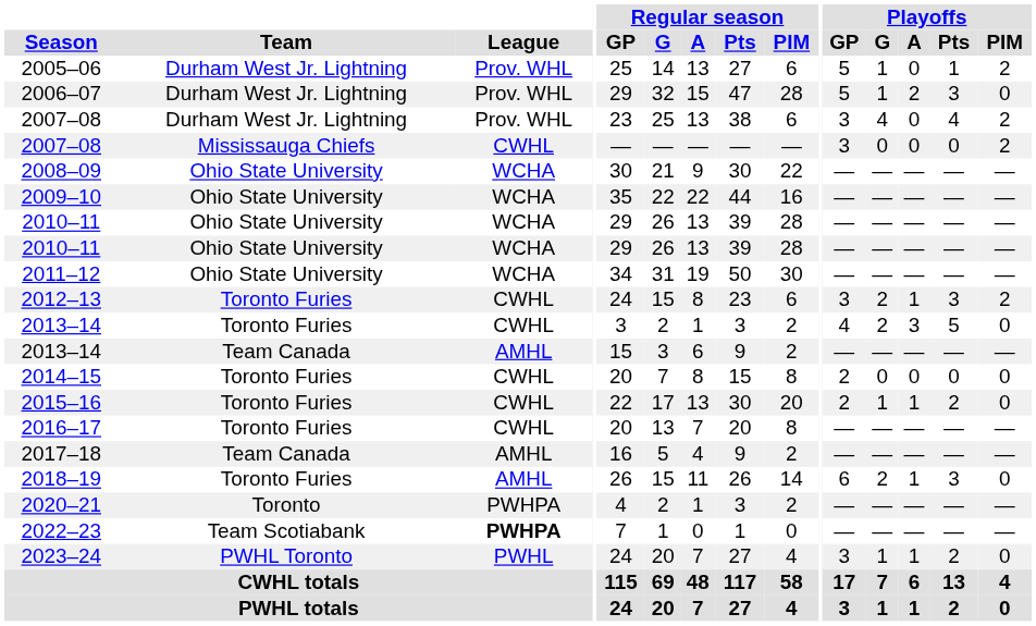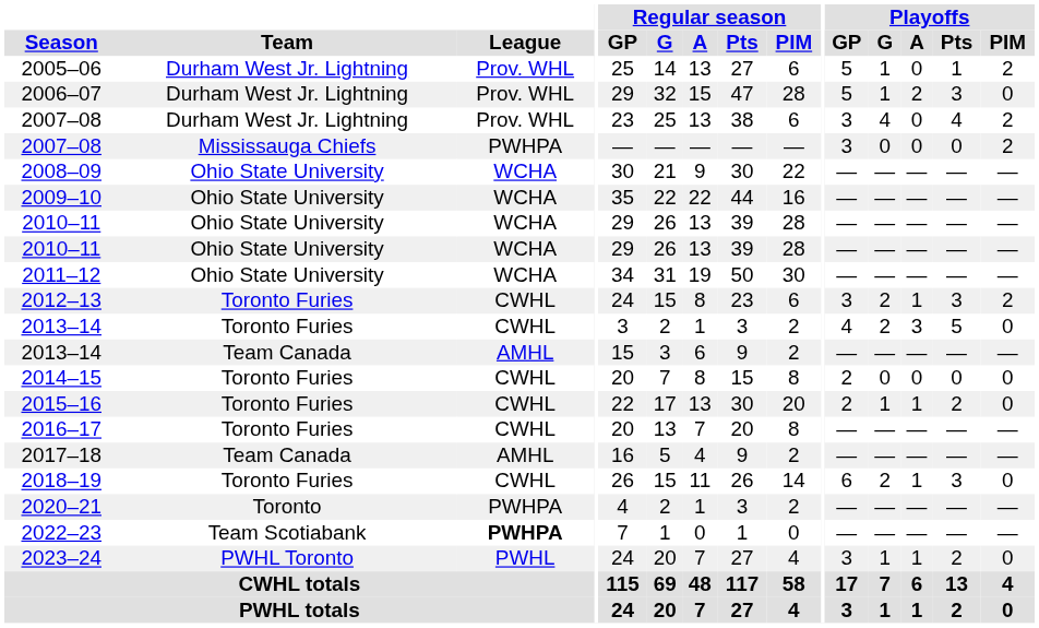2007–08 / Mississauga Chiefs | League: CWHL -> PWHPA
2018–19 | League: AMHL -> CWHL
